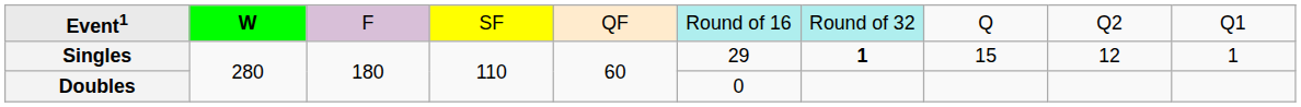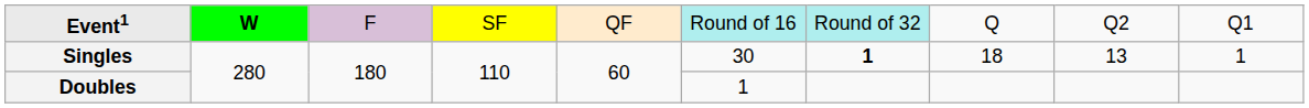Singles | column 6: 29 -> 30
Singles | column 8: 15 -> 18
Singles | column 9: 12 -> 13
Doubles | column 6: 0 -> 1
